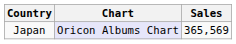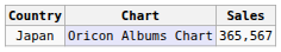Japan | Sales: 365,569 -> 365,567
